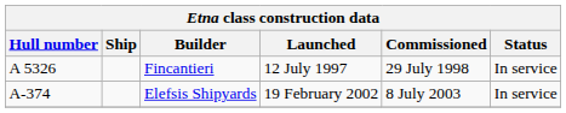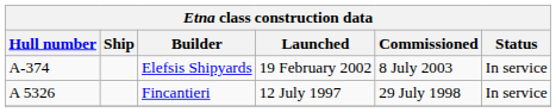rows swapped: Fincantieri <-> Elefsis Shipyards
